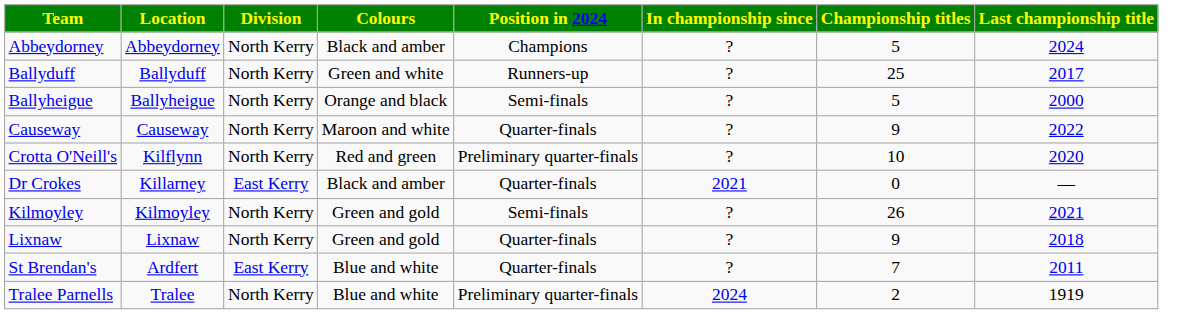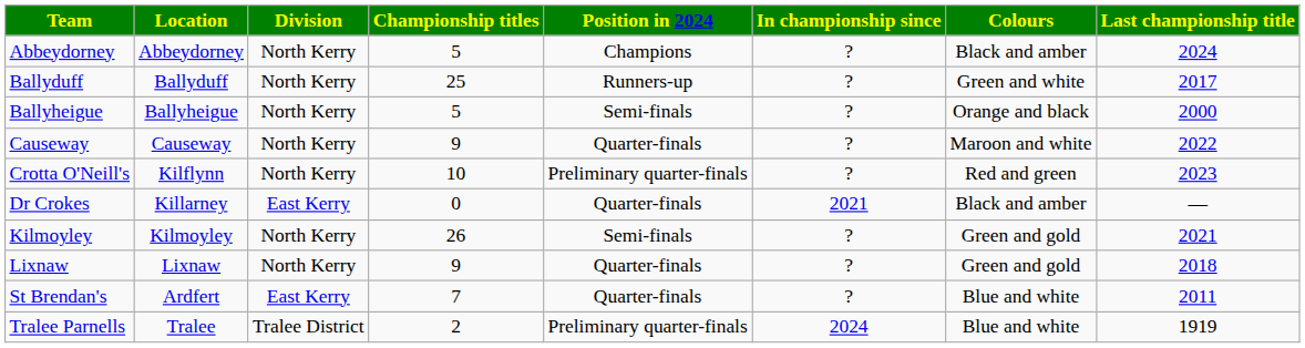columns swapped: Colours <-> Championship titles
Crotta O'Neill's | Last championship title: 2020 -> 2023
Tralee Parnells | Division: North Kerry -> Tralee District
